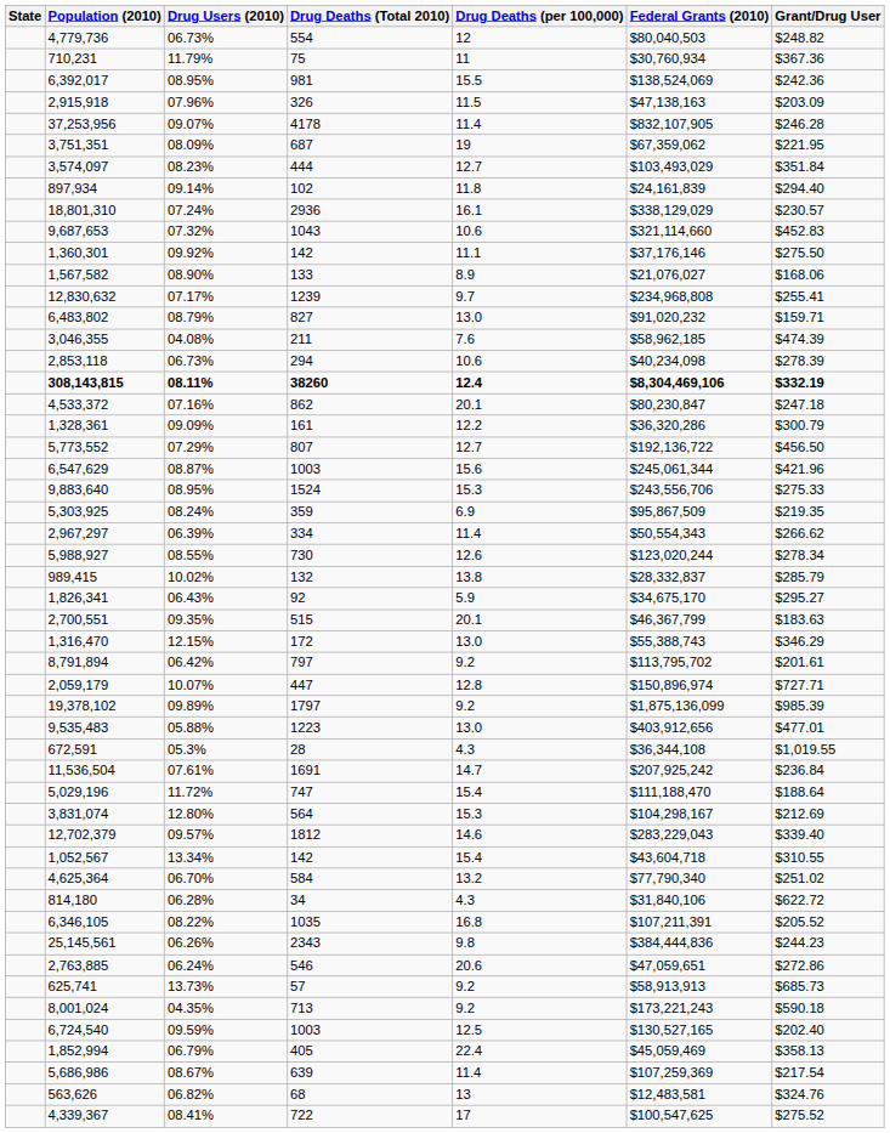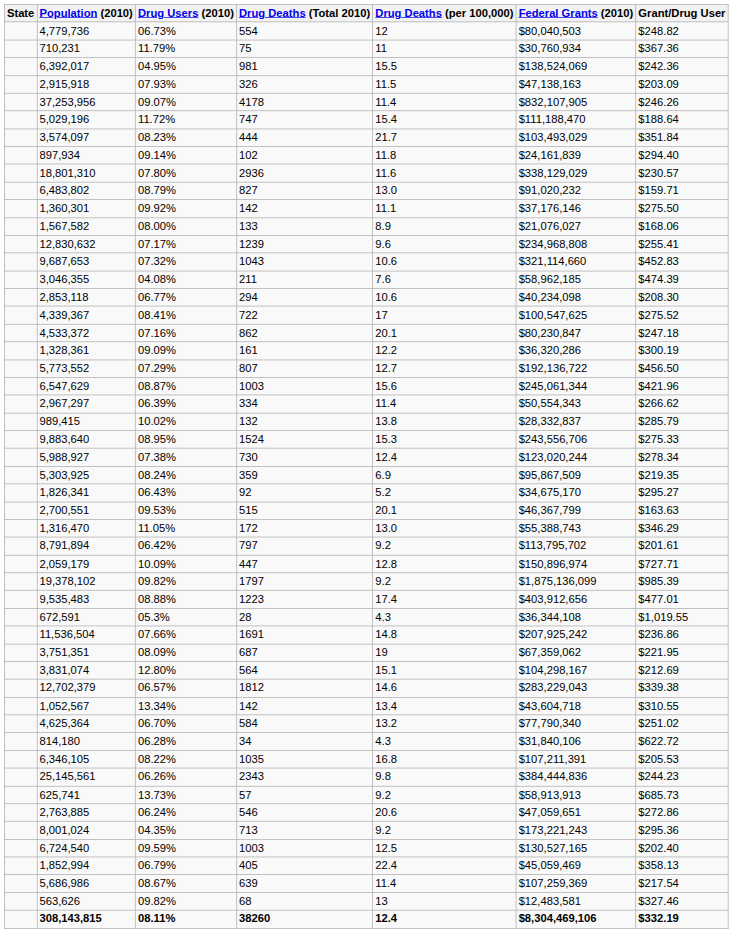6,392,017 | Drug Users (2010): 08.95% -> 04.95%
2,915,918 | Drug Users (2010): 07.96% -> 07.93%
37,253,956 | Grant/Drug User: $246.28 -> $246.26
rows swapped: 5,029,196 <-> 3,751,351
3,574,097 | Drug Deaths (per 100,000): 12.7 -> 21.7
18,801,310 | Drug Users (2010): 07.24% -> 07.80%
18,801,310 | Drug Deaths (per 100,000): 16.1 -> 11.6
rows swapped: 9,687,653 <-> 6,483,802
1,567,582 | Drug Users (2010): 08.90% -> 08.00%
12,830,632 | Drug Deaths (per 100,000): 9.7 -> 9.6
2,853,118 | Drug Users (2010): 06.73% -> 06.77%
2,853,118 | Grant/Drug User: $278.39 -> $208.30
rows swapped: 4,339,367 <-> 308,143,815
1,328,361 | Grant/Drug User: $300.79 -> $300.19
rows swapped: 9,883,640 <-> 2,967,297
rows swapped: 5,303,925 <-> 989,415
5,988,927 | Drug Users (2010): 08.55% -> 07.38%
5,988,927 | Drug Deaths (per 100,000): 12.6 -> 12.4
1,826,341 | Drug Deaths (per 100,000): 5.9 -> 5.2
2,700,551 | Drug Users (2010): 09.35% -> 09.53%
2,700,551 | Grant/Drug User: $183.63 -> $163.63
1,316,470 | Drug Users (2010): 12.15% -> 11.05%
2,059,179 | Drug Users (2010): 10.07% -> 10.09%
19,378,102 | Drug Users (2010): 09.89% -> 09.82%
9,535,483 | Drug Users (2010): 05.88% -> 08.88%
9,535,483 | Drug Deaths (per 100,000): 13.0 -> 17.4
11,536,504 | Drug Users (2010): 07.61% -> 07.66%
11,536,504 | Drug Deaths (per 100,000): 14.7 -> 14.8
11,536,504 | Grant/Drug User: $236.84 -> $236.86
3,831,074 | Drug Deaths (per 100,000): 15.3 -> 15.1
12,702,379 | Drug Users (2010): 09.57% -> 06.57%
12,702,379 | Grant/Drug User: $339.40 -> $339.38
1,052,567 | Drug Deaths (per 100,000): 15.4 -> 13.4
6,346,105 | Grant/Drug User: $205.52 -> $205.53
rows swapped: 2,763,885 <-> 625,741
8,001,024 | Grant/Drug User: $590.18 -> $295.36
563,626 | Drug Users (2010): 06.82% -> 09.82%
563,626 | Grant/Drug User: $324.76 -> $327.46
